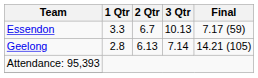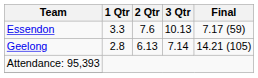Essendon | 2 Qtr: 6.7 -> 7.6
